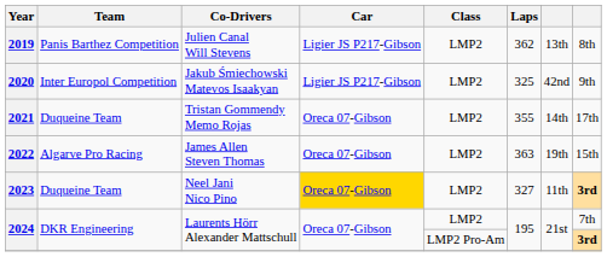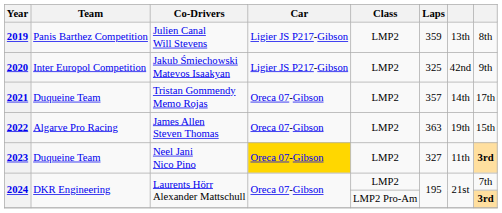2019 | Laps: 362 -> 359
2021 | Laps: 355 -> 357
